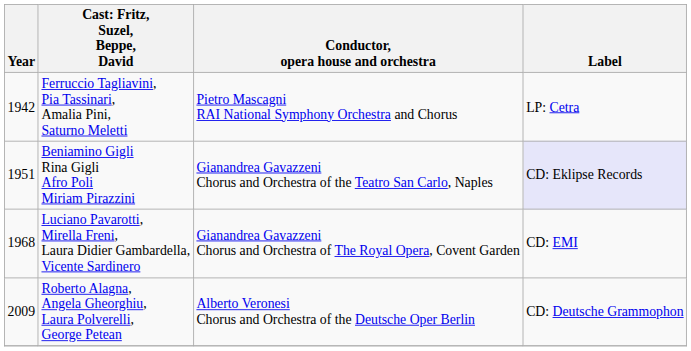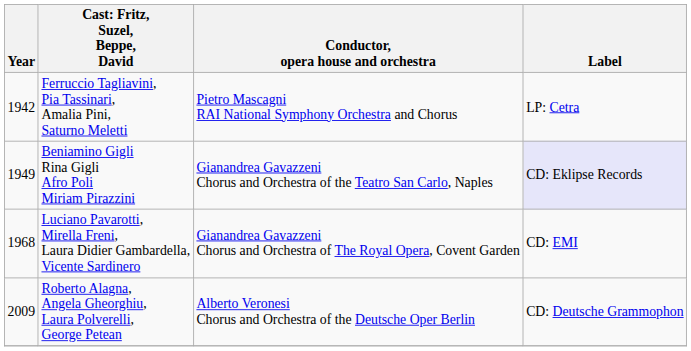Beniamino Gigli Rina Gigli Afro Poli Miriam Pirazzini | Year: 1951 -> 1949
